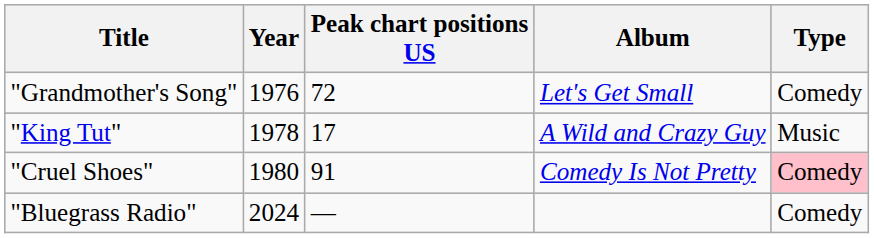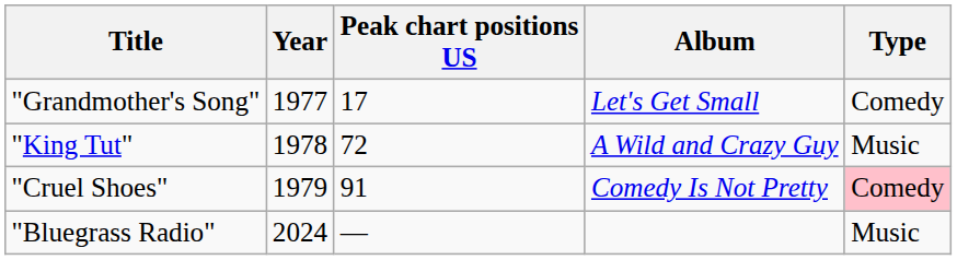"Grandmother's Song" | Year: 1976 -> 1977
"Grandmother's Song" | Peak chart positions US: 72 -> 17
"King Tut" | Peak chart positions US: 17 -> 72
"Cruel Shoes" | Year: 1980 -> 1979
"Bluegrass Radio" | Type: Comedy -> Music
